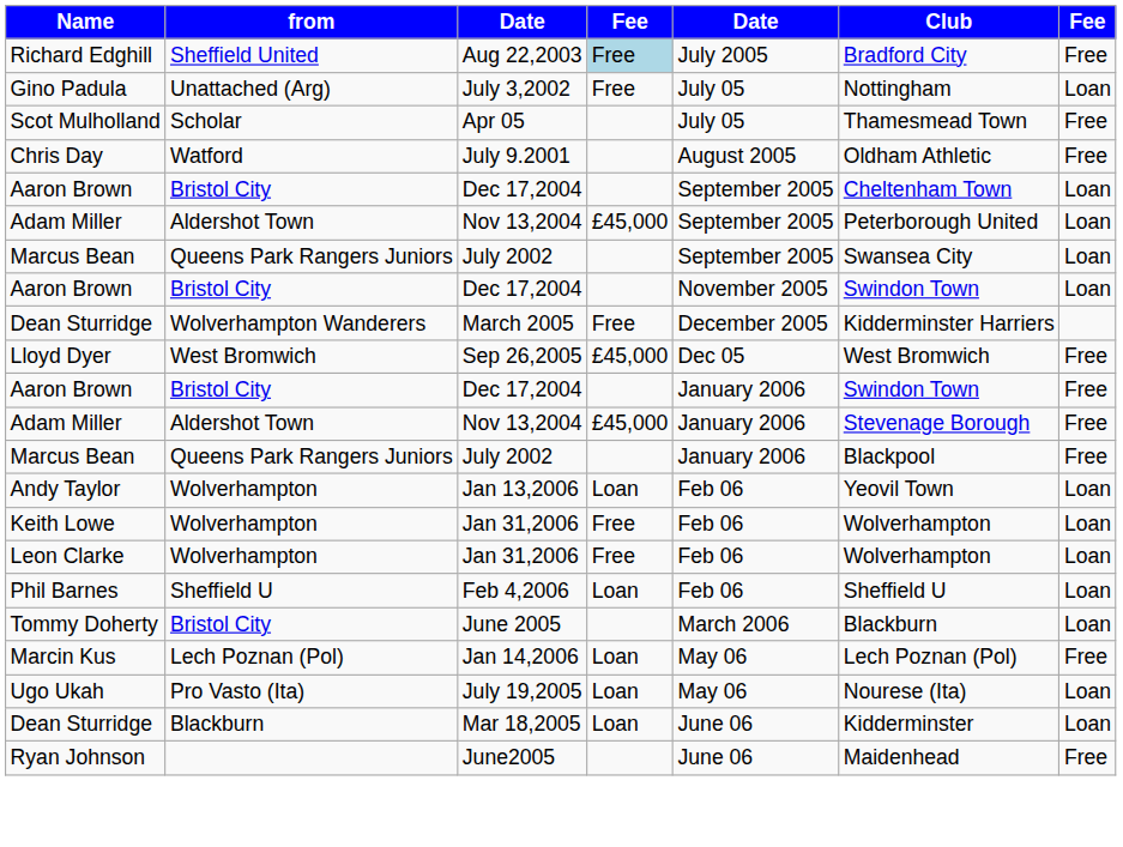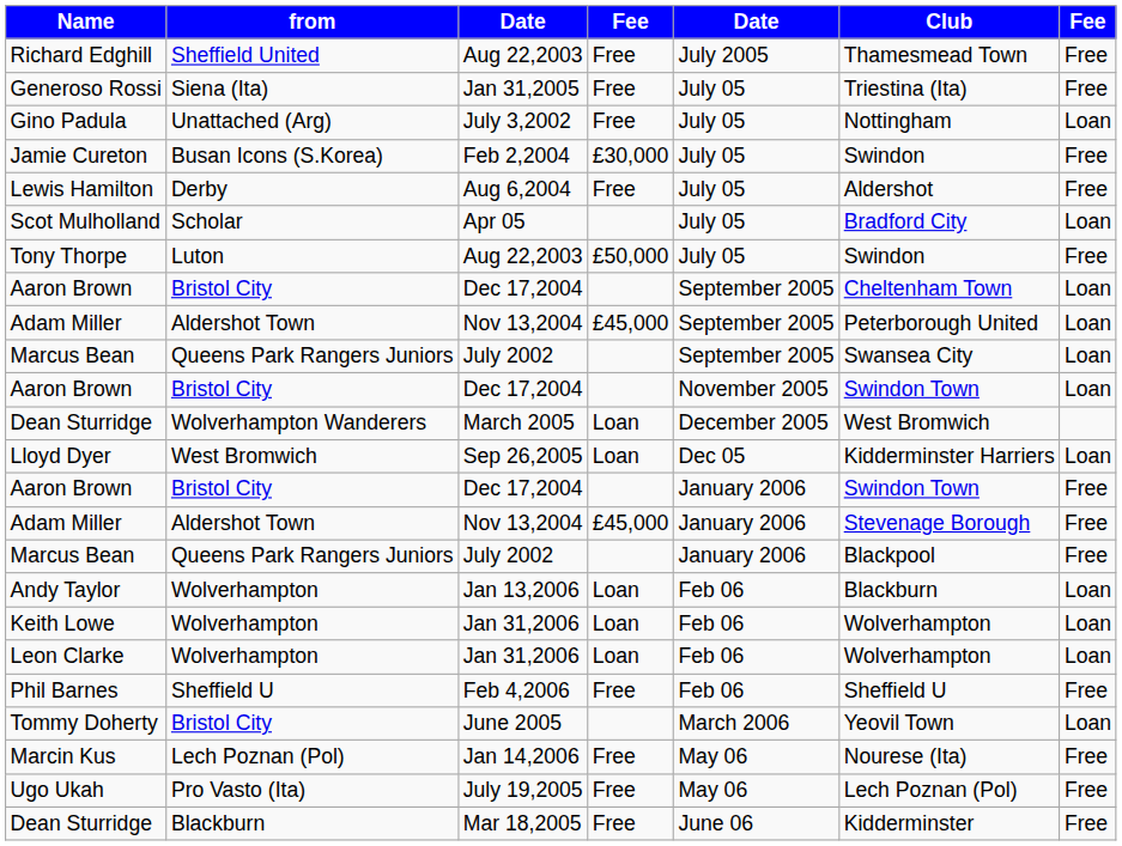Richard Edghill | column 4: lightblue background -> no background
Richard Edghill | Club: Bradford City -> Thamesmead Town
+ row: Generoso Rossi | Siena (Ita) | Jan 31,2005 | Free | July 05 | Triestina (Ita) | Free
+ row: Jamie Cureton | Busan Icons (S.Korea) | Feb 2,2004 | £30,000 | July 05 | Swindon | Free
+ row: Lewis Hamilton | Derby | Aug 6,2004 | Free | July 05 | Aldershot | Free
Scot Mulholland | Club: Thamesmead Town -> Bradford City
Scot Mulholland | column 7: Free -> Loan
+ row: Tony Thorpe | Luton | Aug 22,2003 | £50,000 | July 05 | Swindon | Free
- row: Chris Day | Watford | July 9.2001 | August 2005 | Oldham Athletic | Free
Dean Sturridge / March 2005 | column 4: Free -> Loan
Dean Sturridge / March 2005 | Club: Kidderminster Harriers -> West Bromwich
Lloyd Dyer | column 4: £45,000 -> Loan
Lloyd Dyer | Club: West Bromwich -> Kidderminster Harriers
Lloyd Dyer | column 7: Free -> Loan
Andy Taylor | Club: Yeovil Town -> Blackburn
Keith Lowe | column 4: Free -> Loan
Leon Clarke | column 4: Free -> Loan
Phil Barnes | column 4: Loan -> Free
Phil Barnes | column 7: Loan -> Free
Tommy Doherty | Club: Blackburn -> Yeovil Town
Marcin Kus | column 4: Loan -> Free
Marcin Kus | Club: Lech Poznan (Pol) -> Nourese (Ita)
Ugo Ukah | column 4: Loan -> Free
Ugo Ukah | Club: Nourese (Ita) -> Lech Poznan (Pol)
Ugo Ukah | column 7: Loan -> Free
Dean Sturridge / Mar 18,2005 | column 4: Loan -> Free
Dean Sturridge / Mar 18,2005 | column 7: Loan -> Free
- row: Ryan Johnson | June2005 | June 06 | Maidenhead | Free
